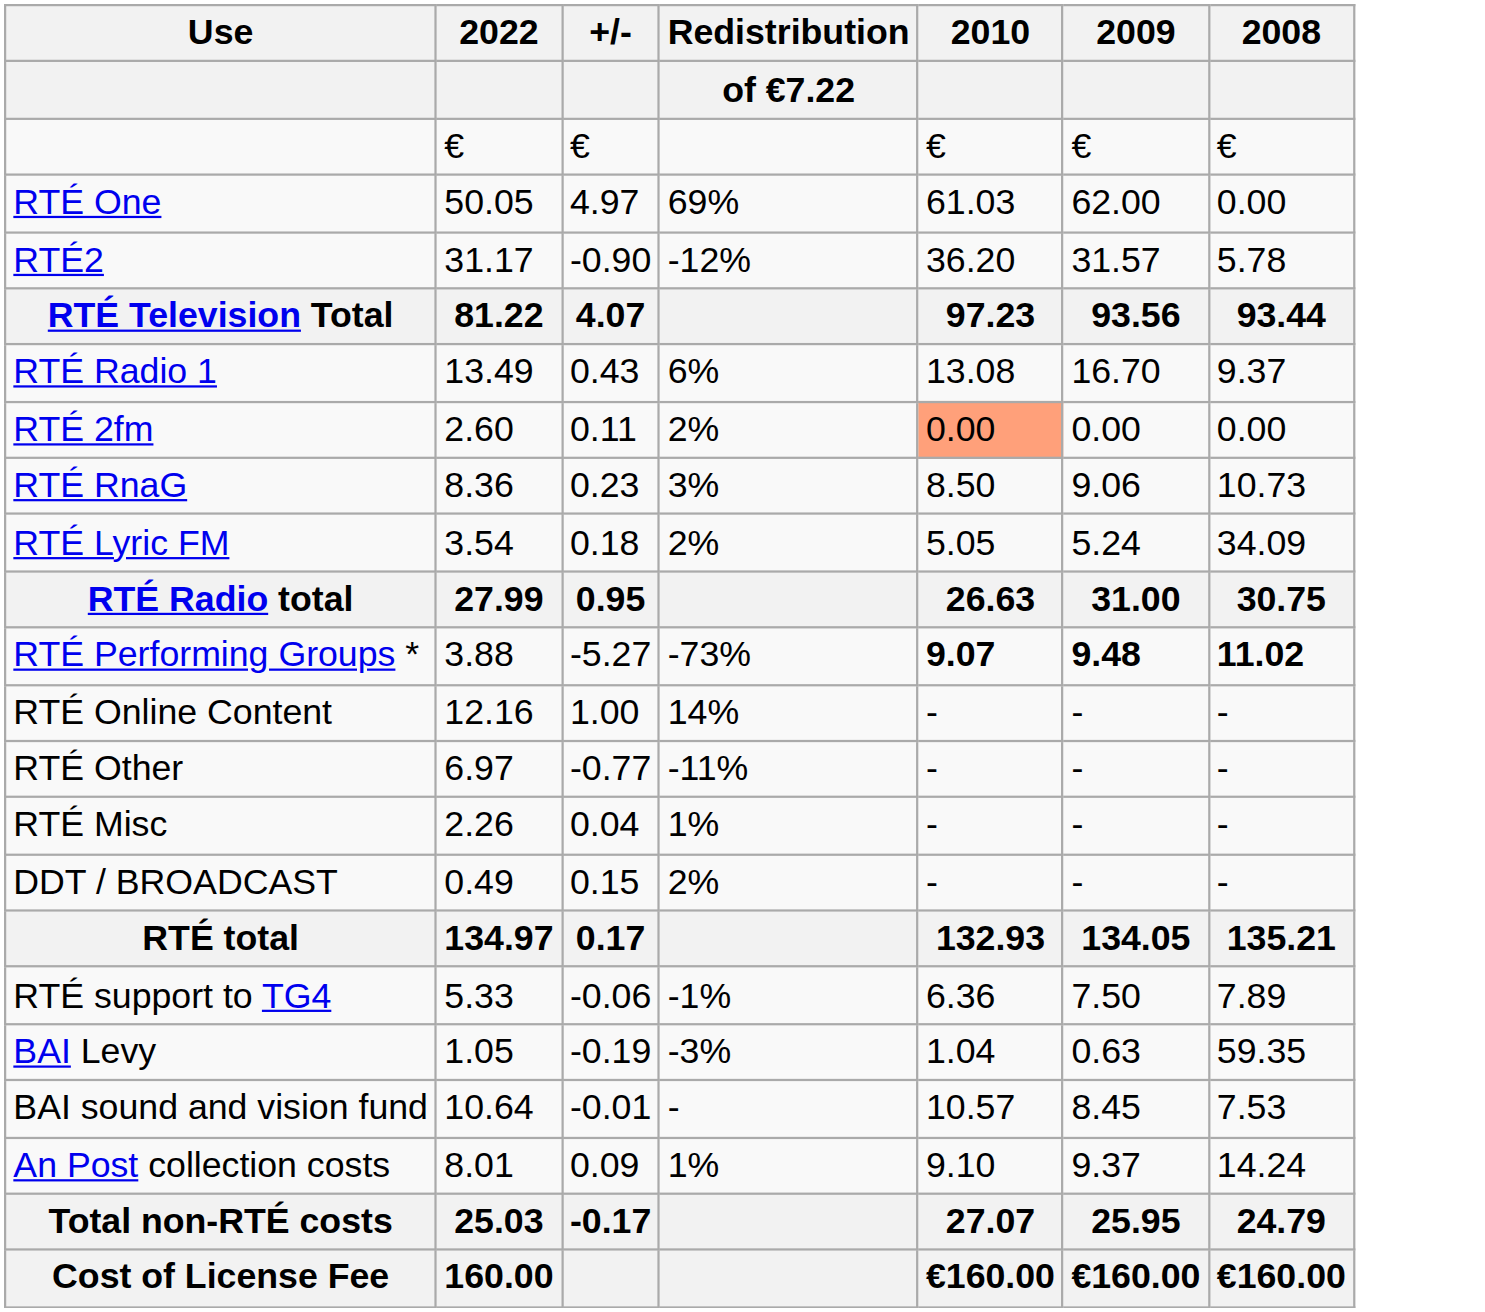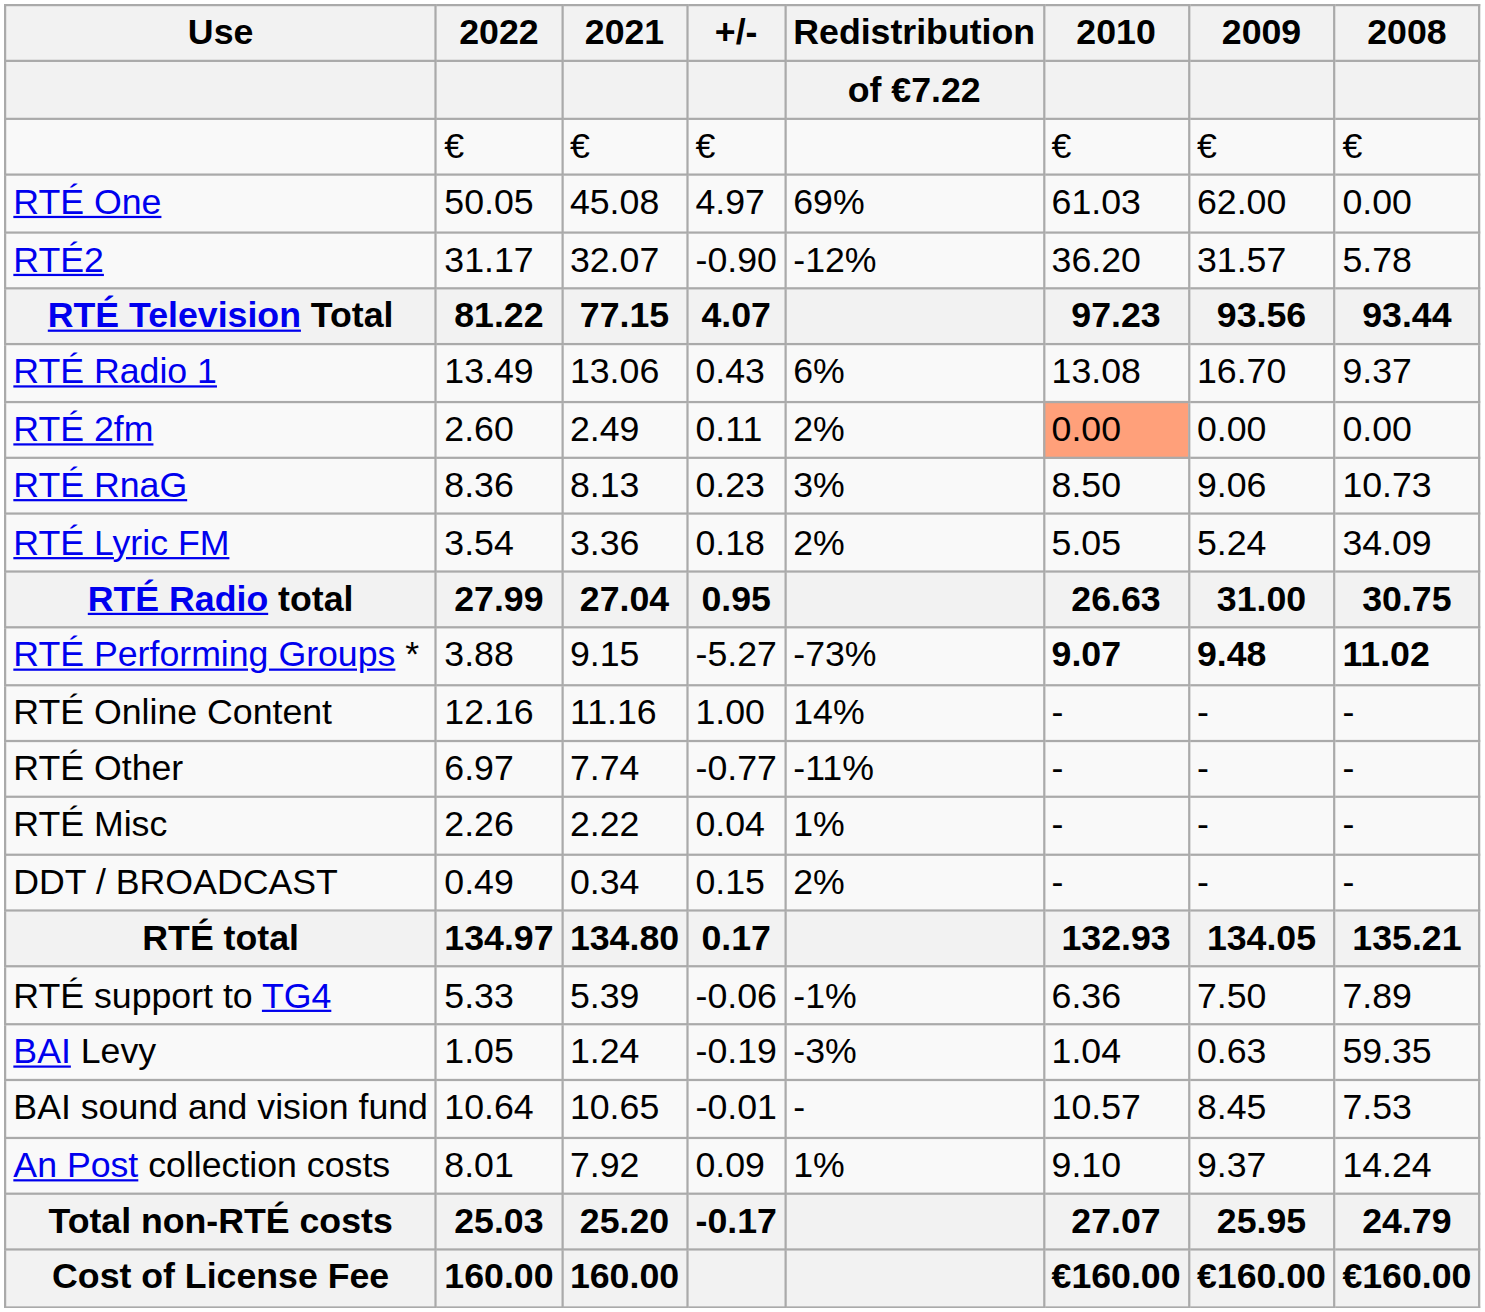+ column: 2021 | € | 45.08 | 32.07 | 77.15 | 13.06 | 2.49 | 8.13 | 3.36 | 27.04 | 9.15 | 11.16 | 7.74 | 2.22 | 0.34 | 134.80 | 5.39 | 1.24 | 10.65 | 7.92 | 25.20 | 160.00
